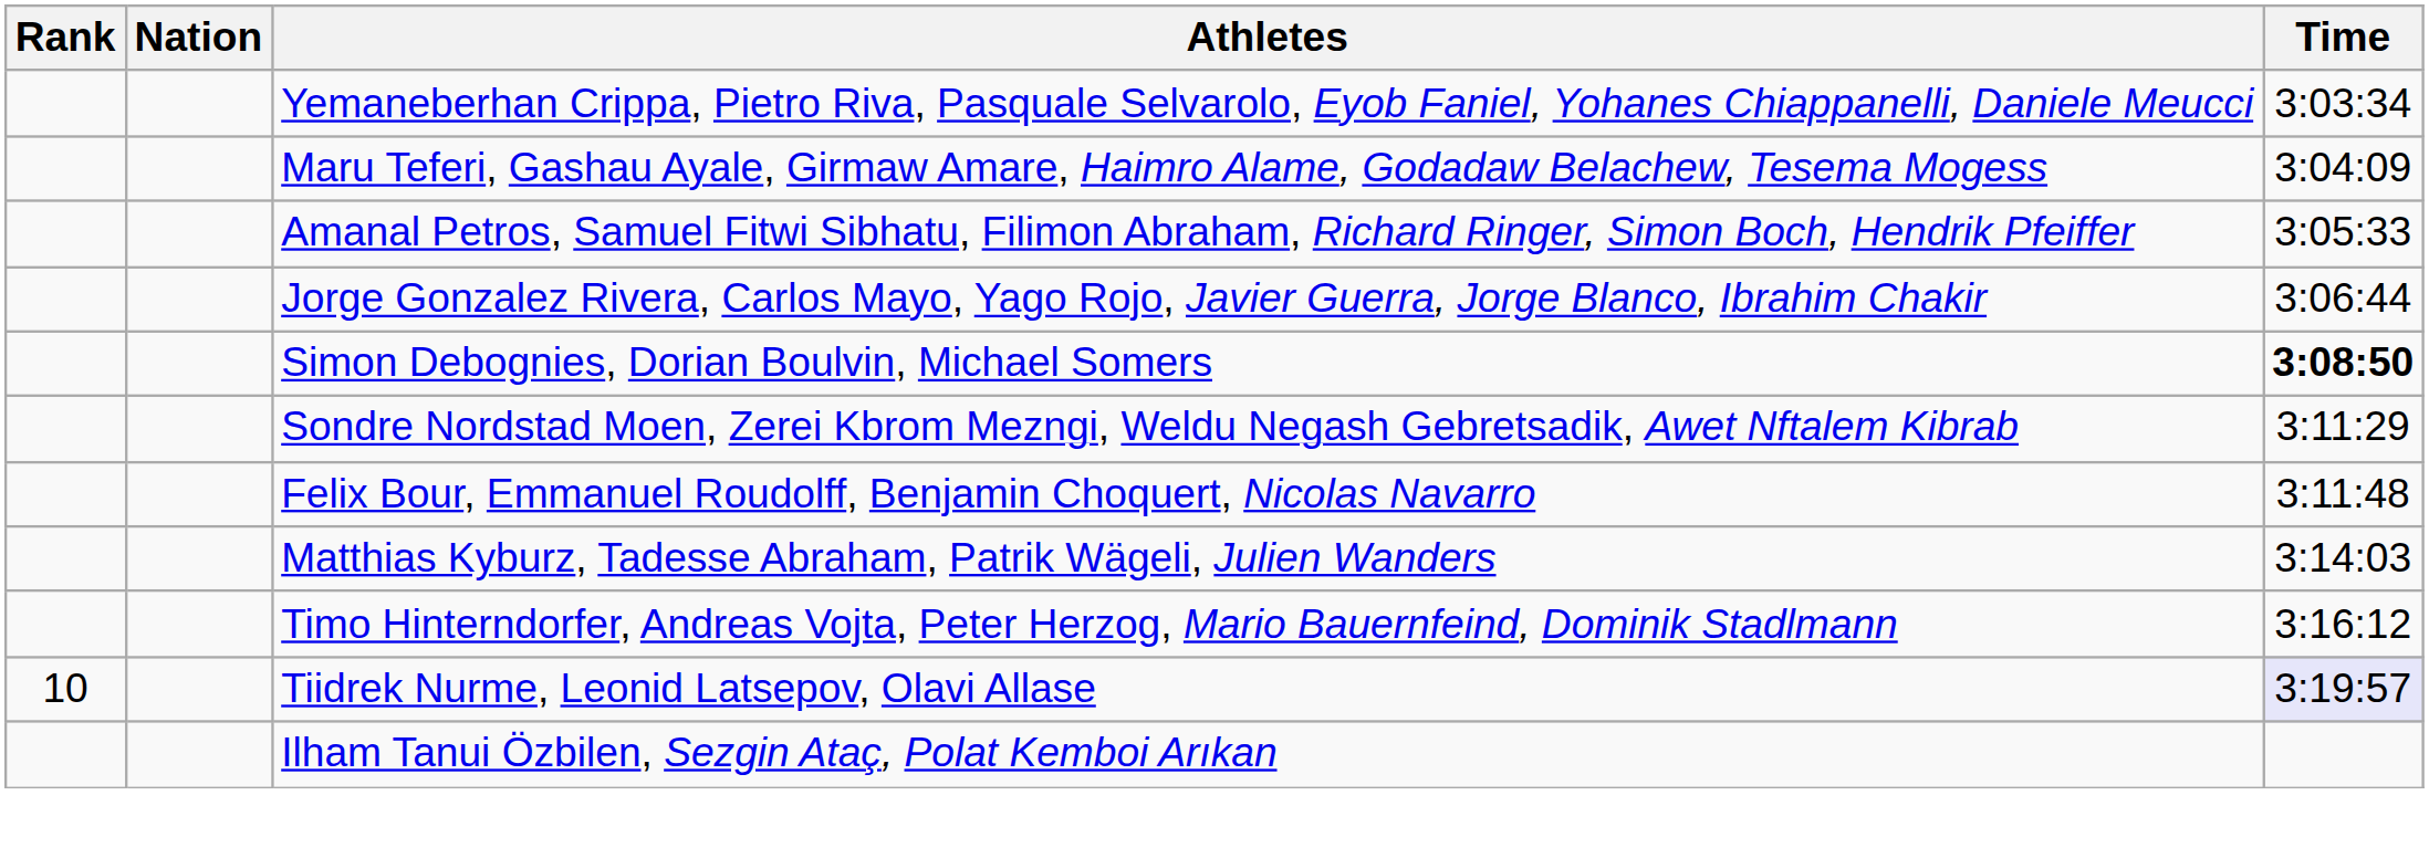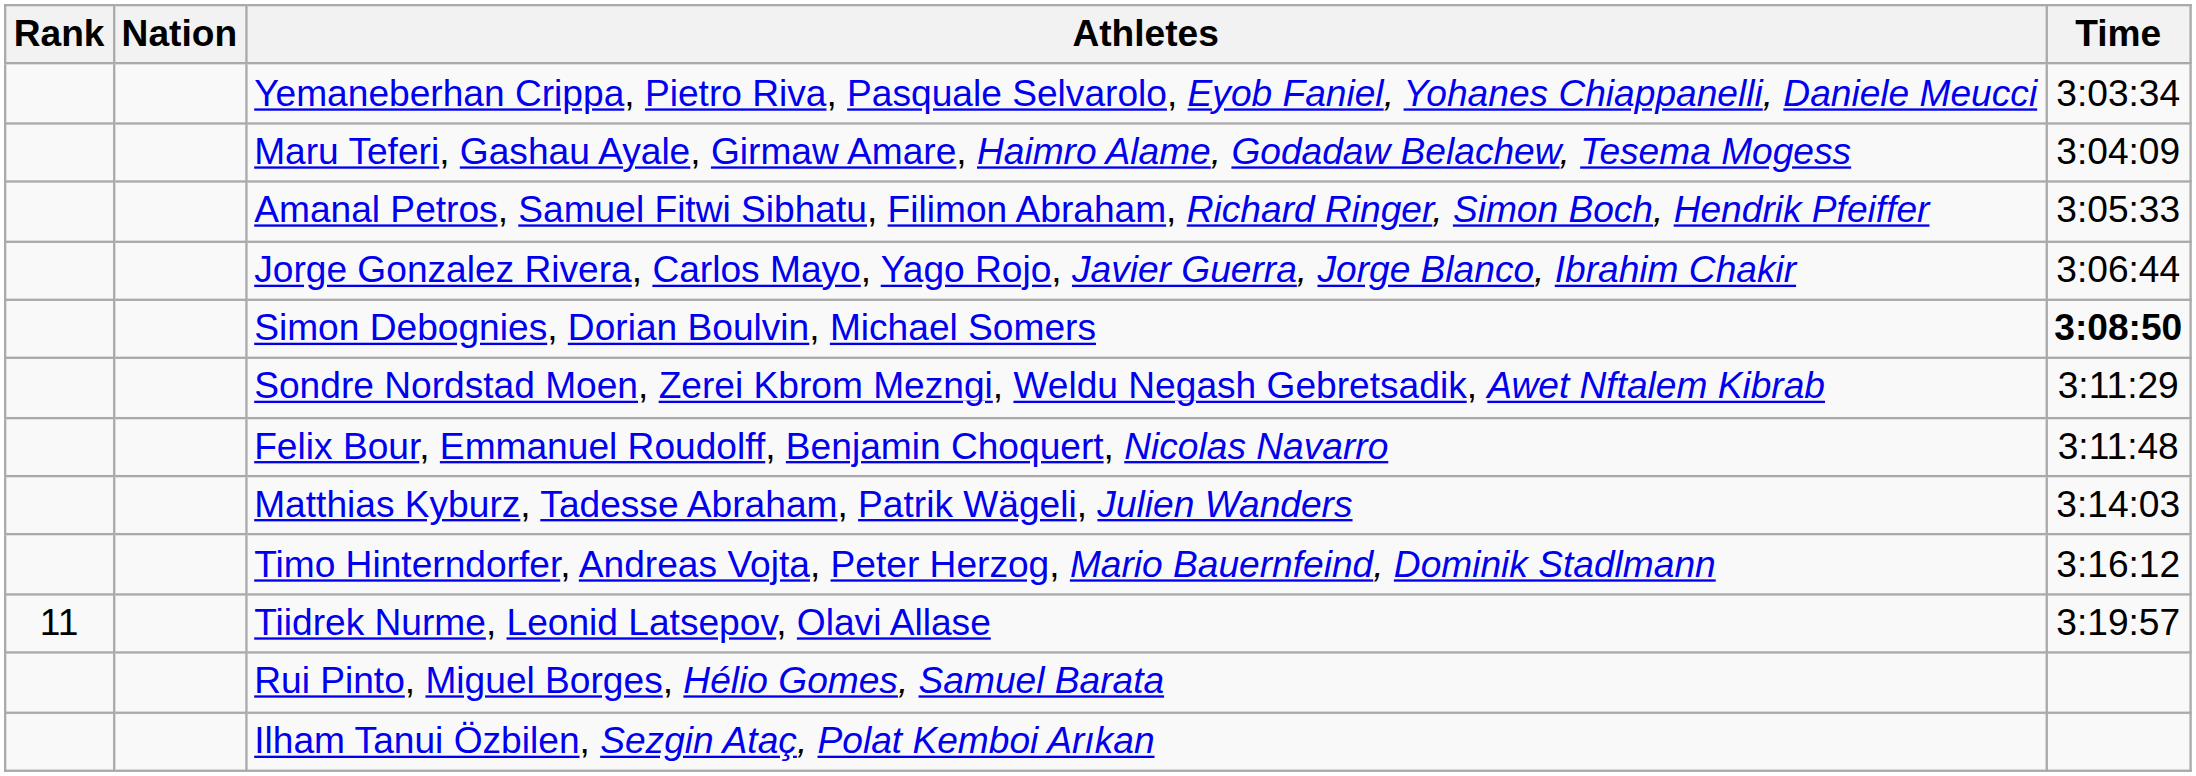Tiidrek Nurme, Leonid Latsepov, Olavi Allase | Rank: 10 -> 11
Tiidrek Nurme, Leonid Latsepov, Olavi Allase | Time: lavender background -> no background
+ row: Rui Pinto, Miguel Borges, Hélio Gomes, Samuel Barata
